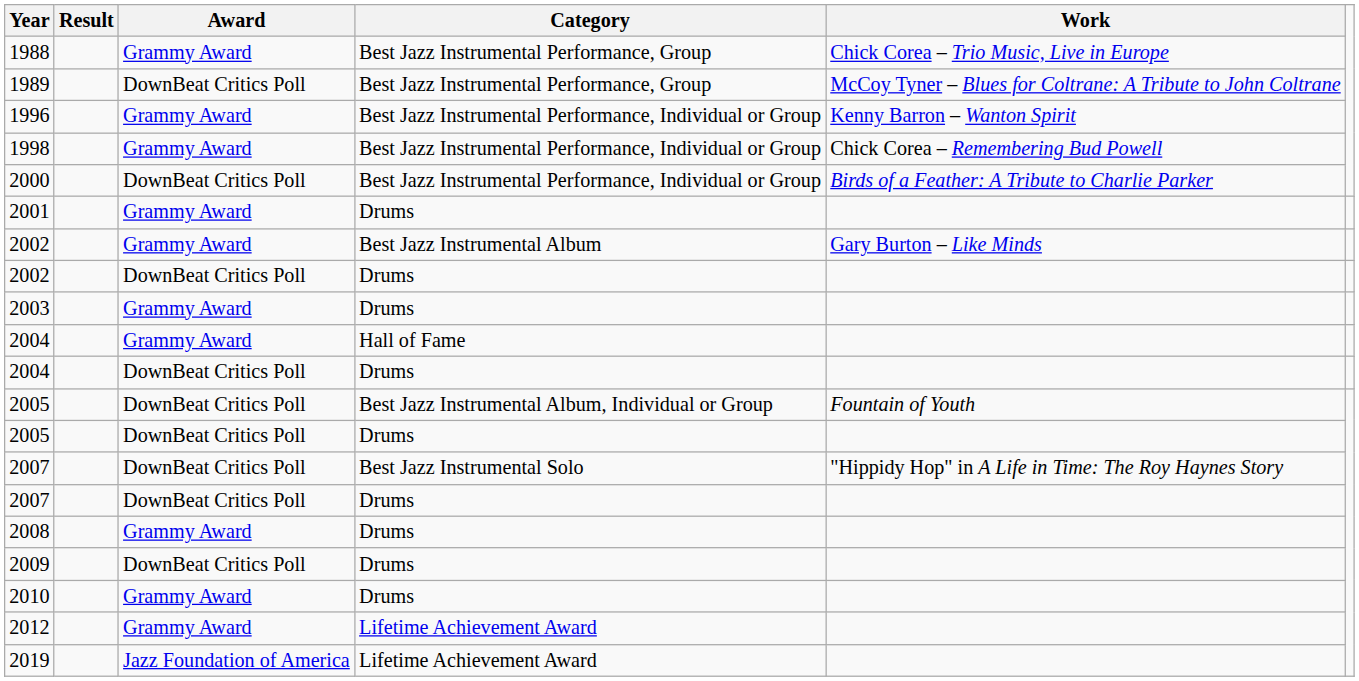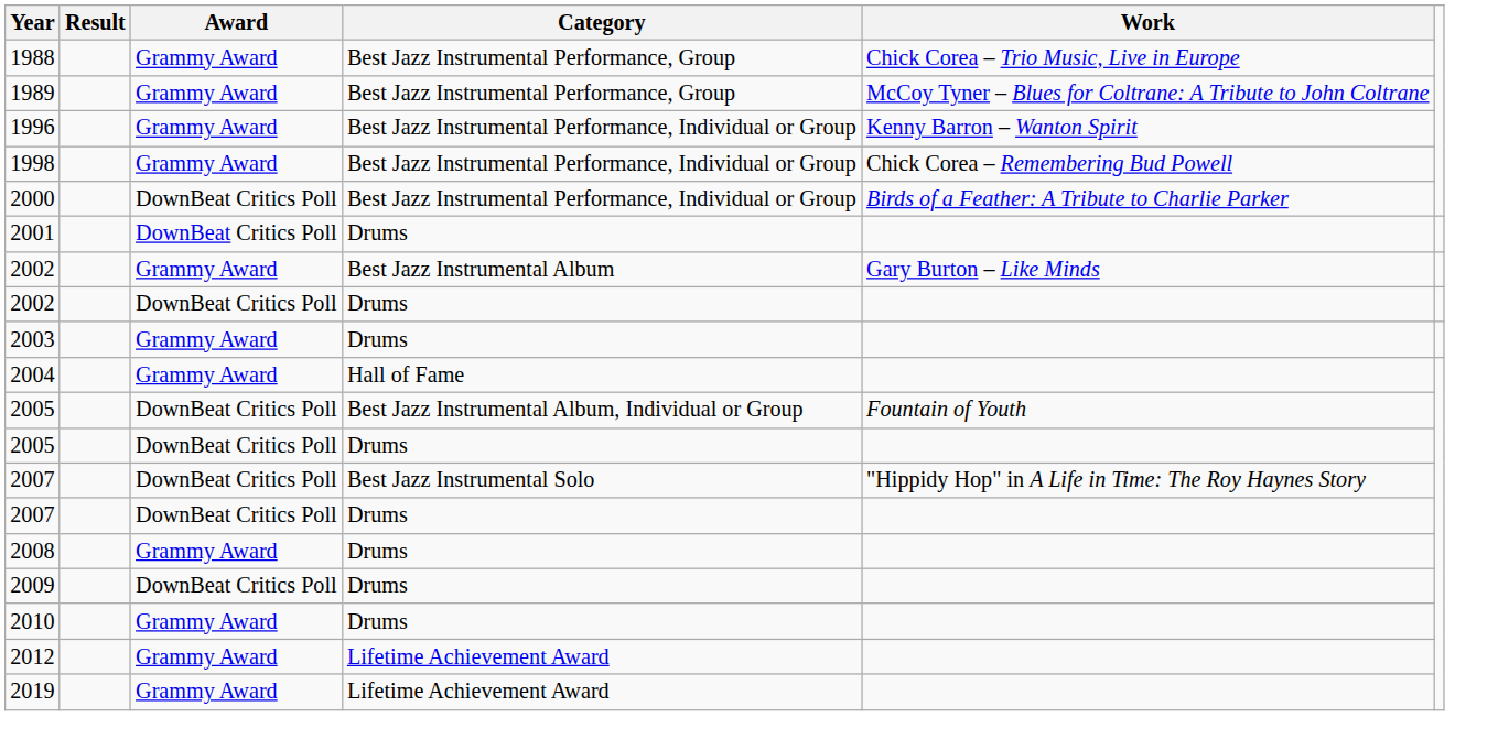1989 | Award: DownBeat Critics Poll -> Grammy Award
2001 | Award: Grammy Award -> DownBeat Critics Poll
- row: 2004 | DownBeat Critics Poll | Drums
2019 | Award: Jazz Foundation of America -> Grammy Award
